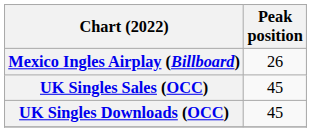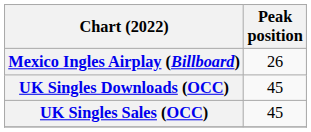rows swapped: UK Singles Sales (OCC) <-> UK Singles Downloads (OCC)
